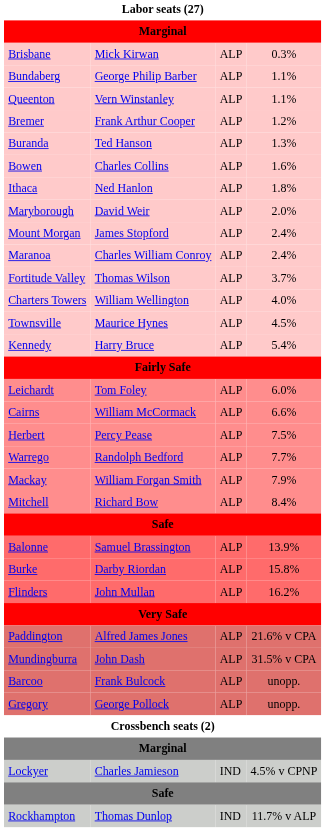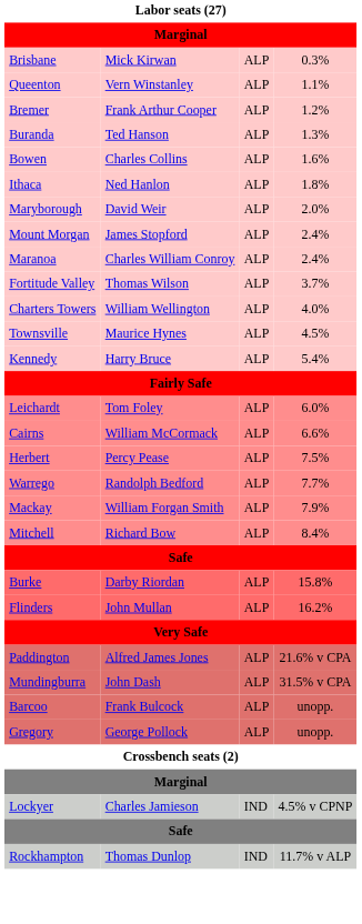- row: Bundaberg | George Philip Barber | ALP | 1.1%
- row: Balonne | Samuel Brassington | ALP | 13.9%
